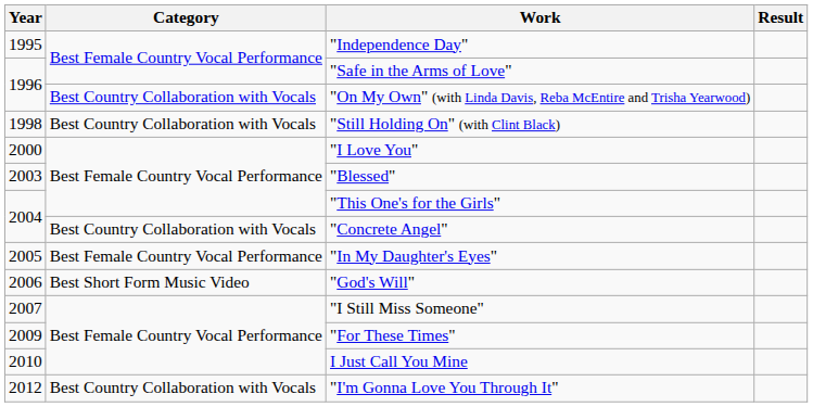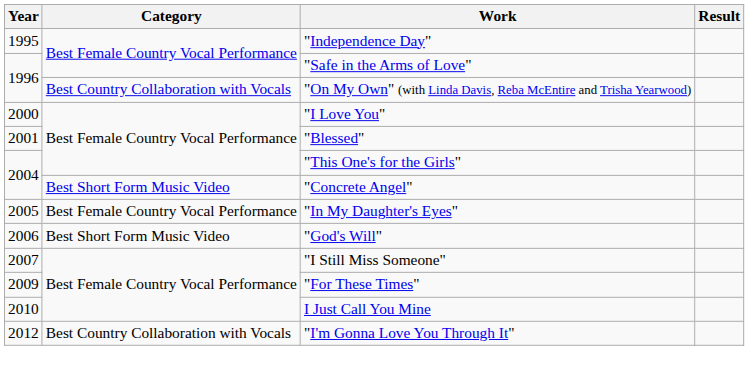- row: 1998 | Best Country Collaboration with Vocals | "Still Holding On" (with Clint Black)
"Blessed" | Year: 2003 -> 2001
"Concrete Angel" | Category: Best Country Collaboration with Vocals -> Best Short Form Music Video
